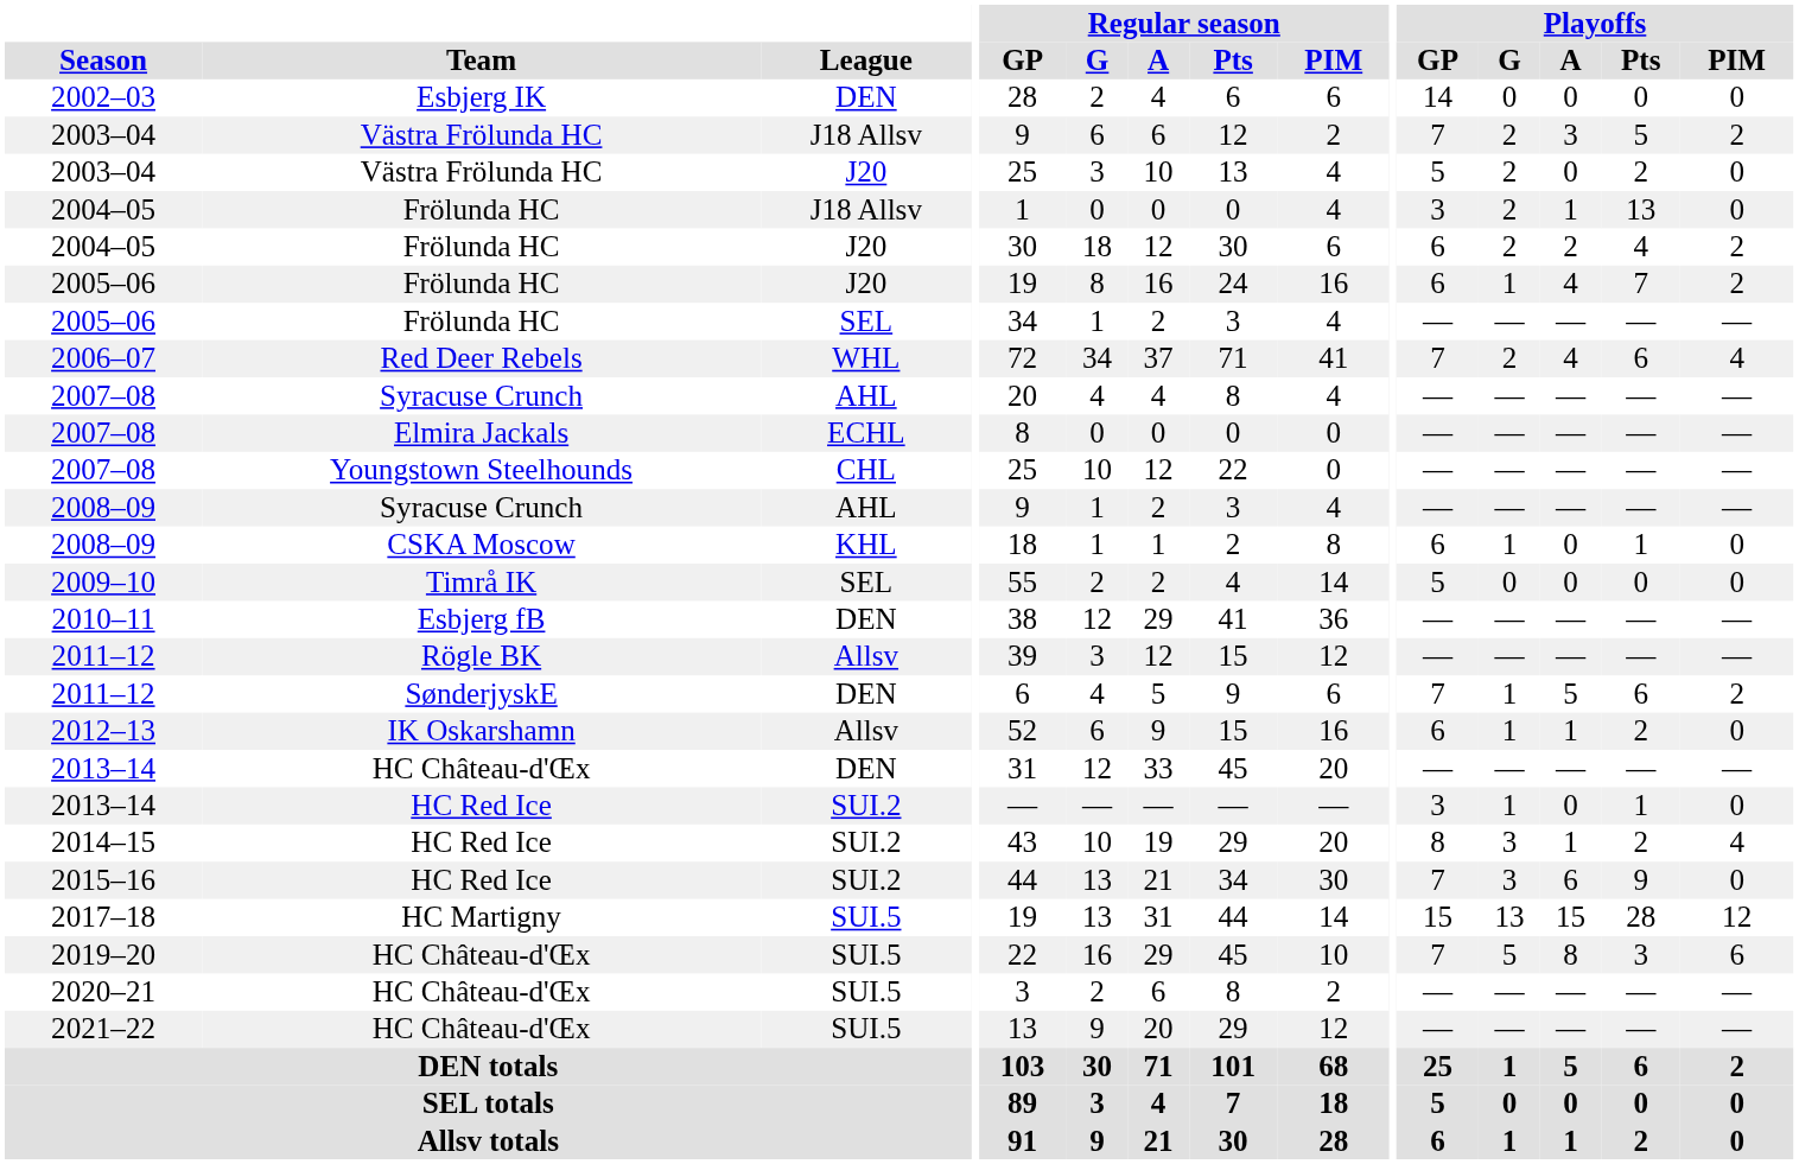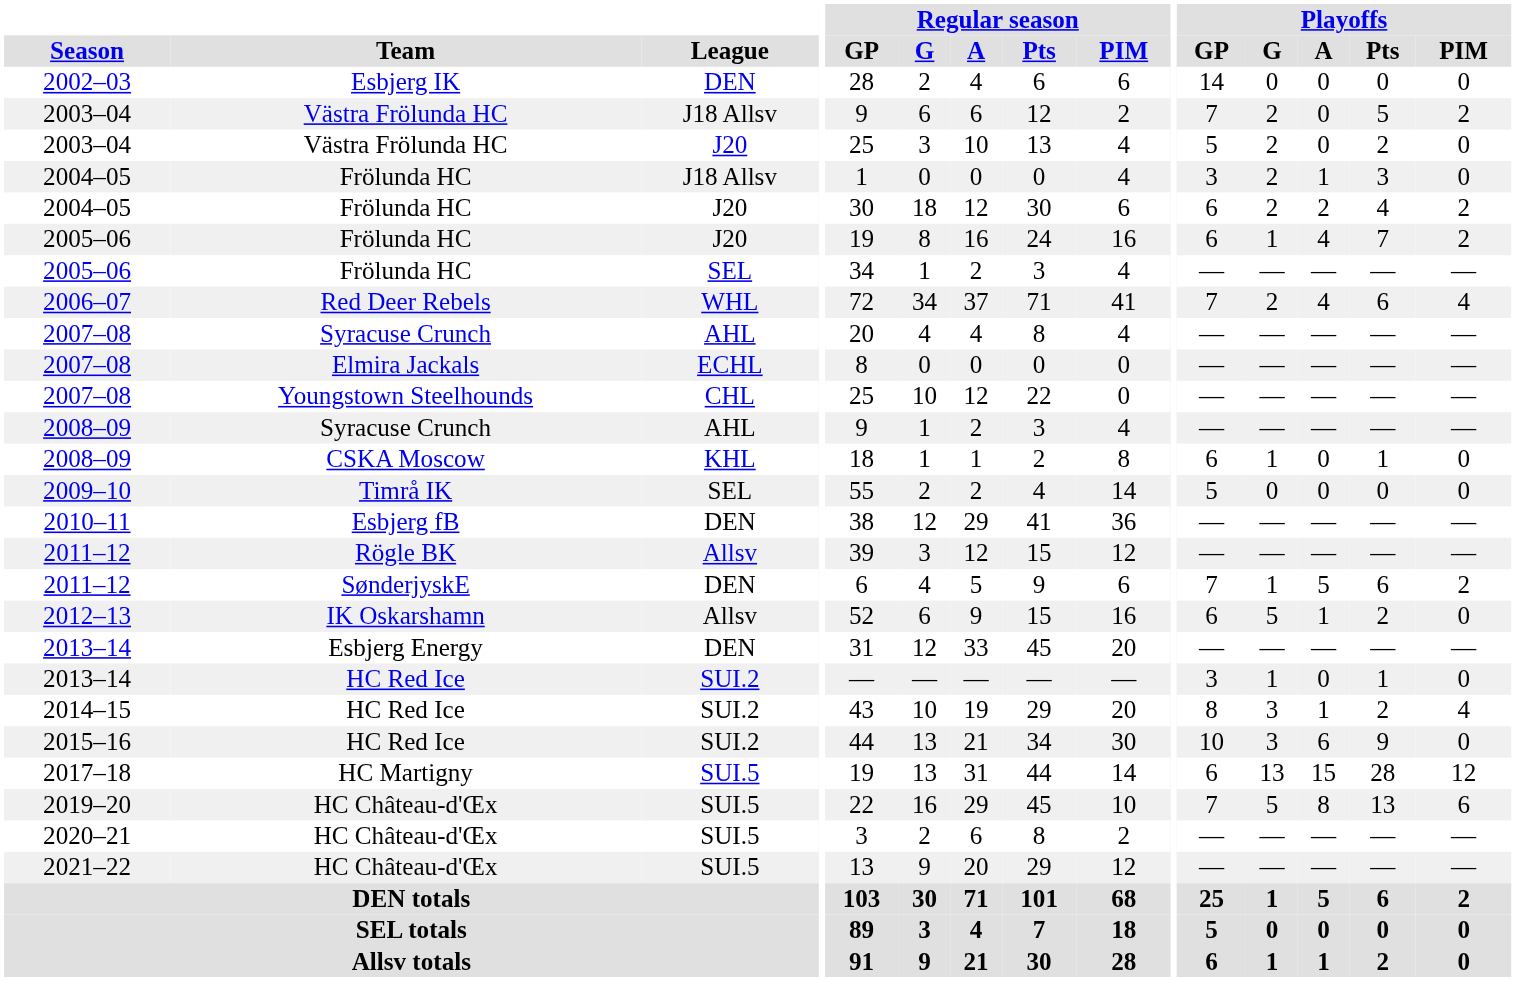2003–04 / J18 Allsv | Playoffs / A: 3 -> 0
2004–05 / J18 Allsv | Playoffs / Pts: 13 -> 3
2012–13 | Playoffs / G: 1 -> 5
2013–14 / DEN | Team: HC Château-d'Œx -> Esbjerg Energy
2015–16 | Playoffs / GP: 7 -> 10
2017–18 | Playoffs / GP: 15 -> 6
2019–20 | Playoffs / Pts: 3 -> 13
